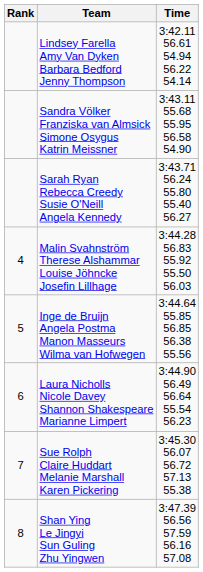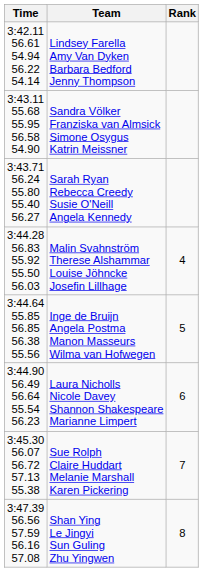columns swapped: Rank <-> Time
